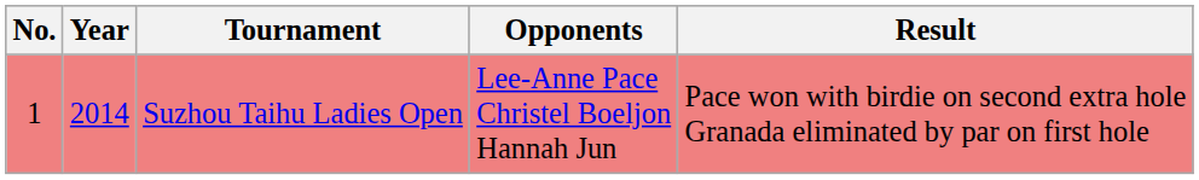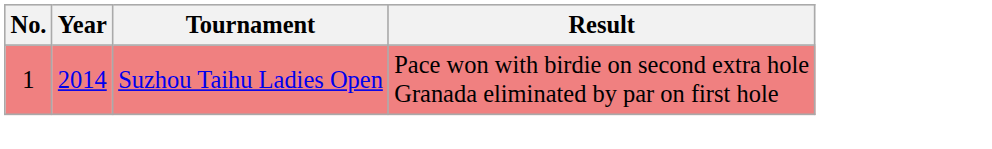- column: Opponents | Lee-Anne Pace Christel Boeljon Hannah Jun
